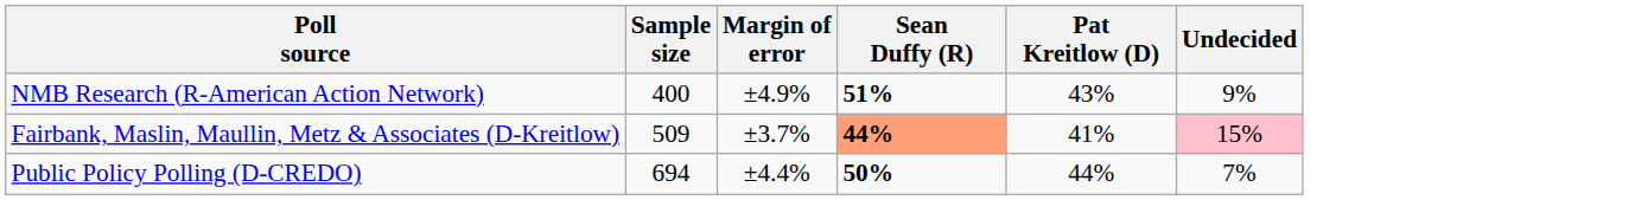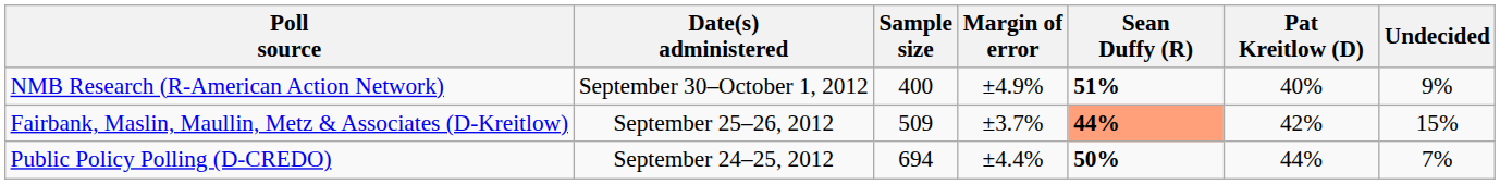+ column: Date(s) administered | September 30–October 1, 2012 | September 25–26, 2012 | September 24–25, 2012
NMB Research (R-American Action Network) | Pat Kreitlow (D): 43% -> 40%
Fairbank, Maslin, Maullin, Metz & Associates (D-Kreitlow) | Pat Kreitlow (D): 41% -> 42%
Fairbank, Maslin, Maullin, Metz & Associates (D-Kreitlow) | Undecided: pink background -> no background
